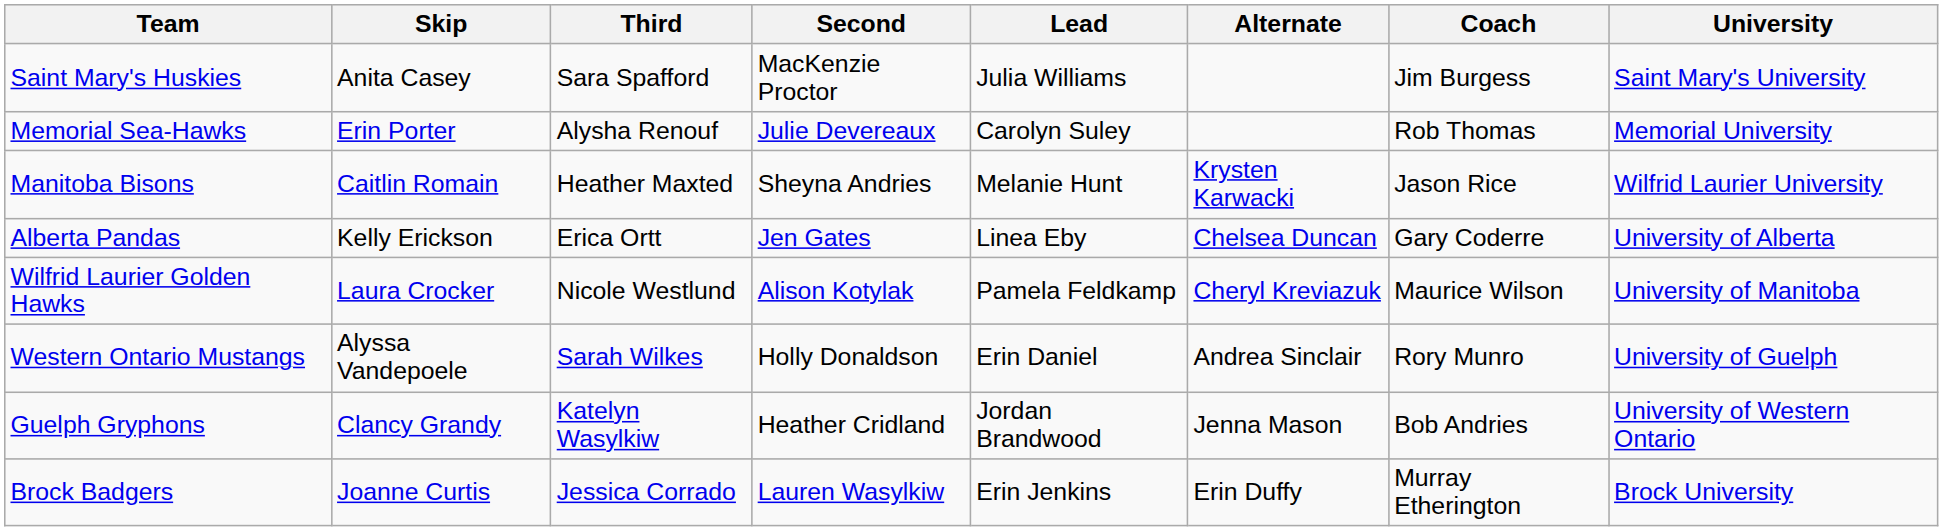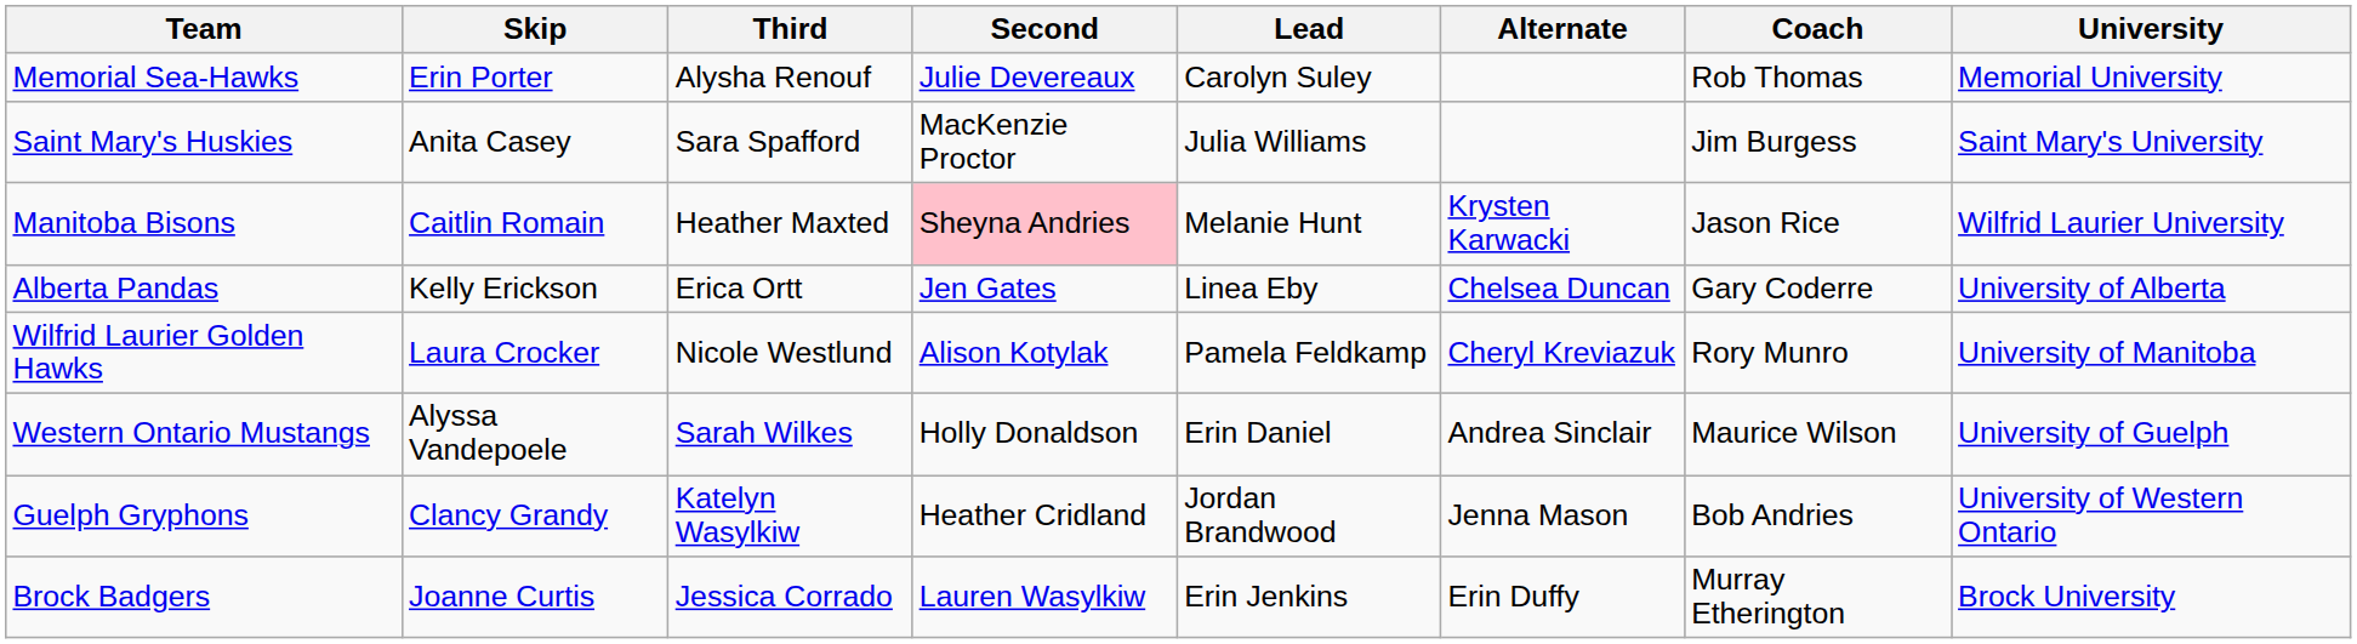rows swapped: Memorial Sea-Hawks <-> Saint Mary's Huskies
Manitoba Bisons | Second: no background -> pink background
Wilfrid Laurier Golden Hawks | Coach: Maurice Wilson -> Rory Munro
Western Ontario Mustangs | Coach: Rory Munro -> Maurice Wilson
